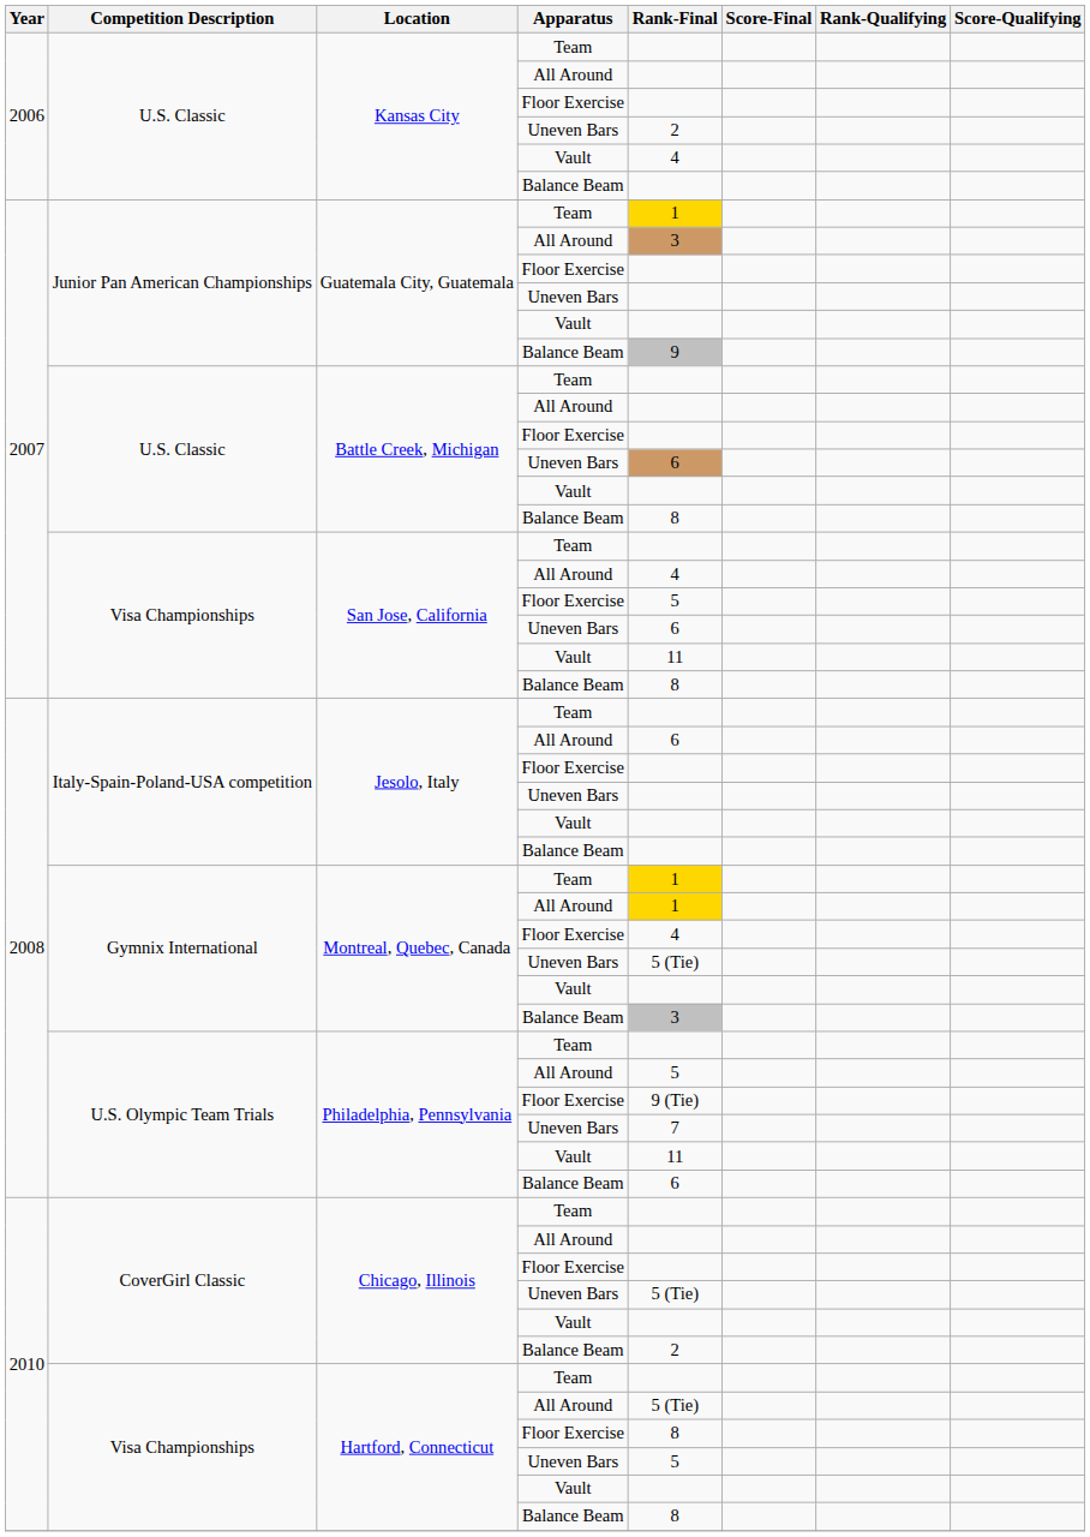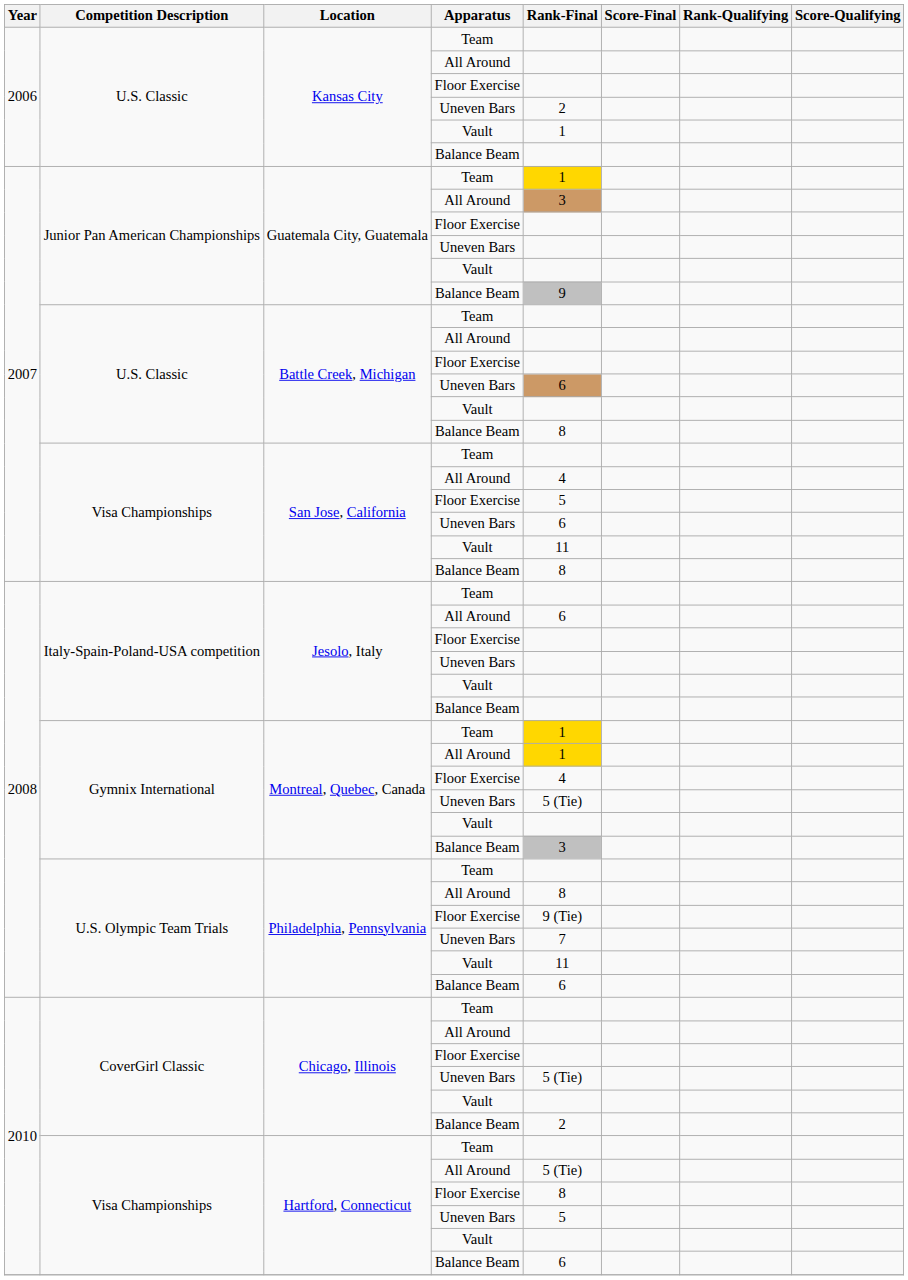Kansas City / Vault | Rank-Final: 4 -> 1
Philadelphia, Pennsylvania / All Around | Rank-Final: 5 -> 8
Hartford, Connecticut / Balance Beam | Rank-Final: 8 -> 6
